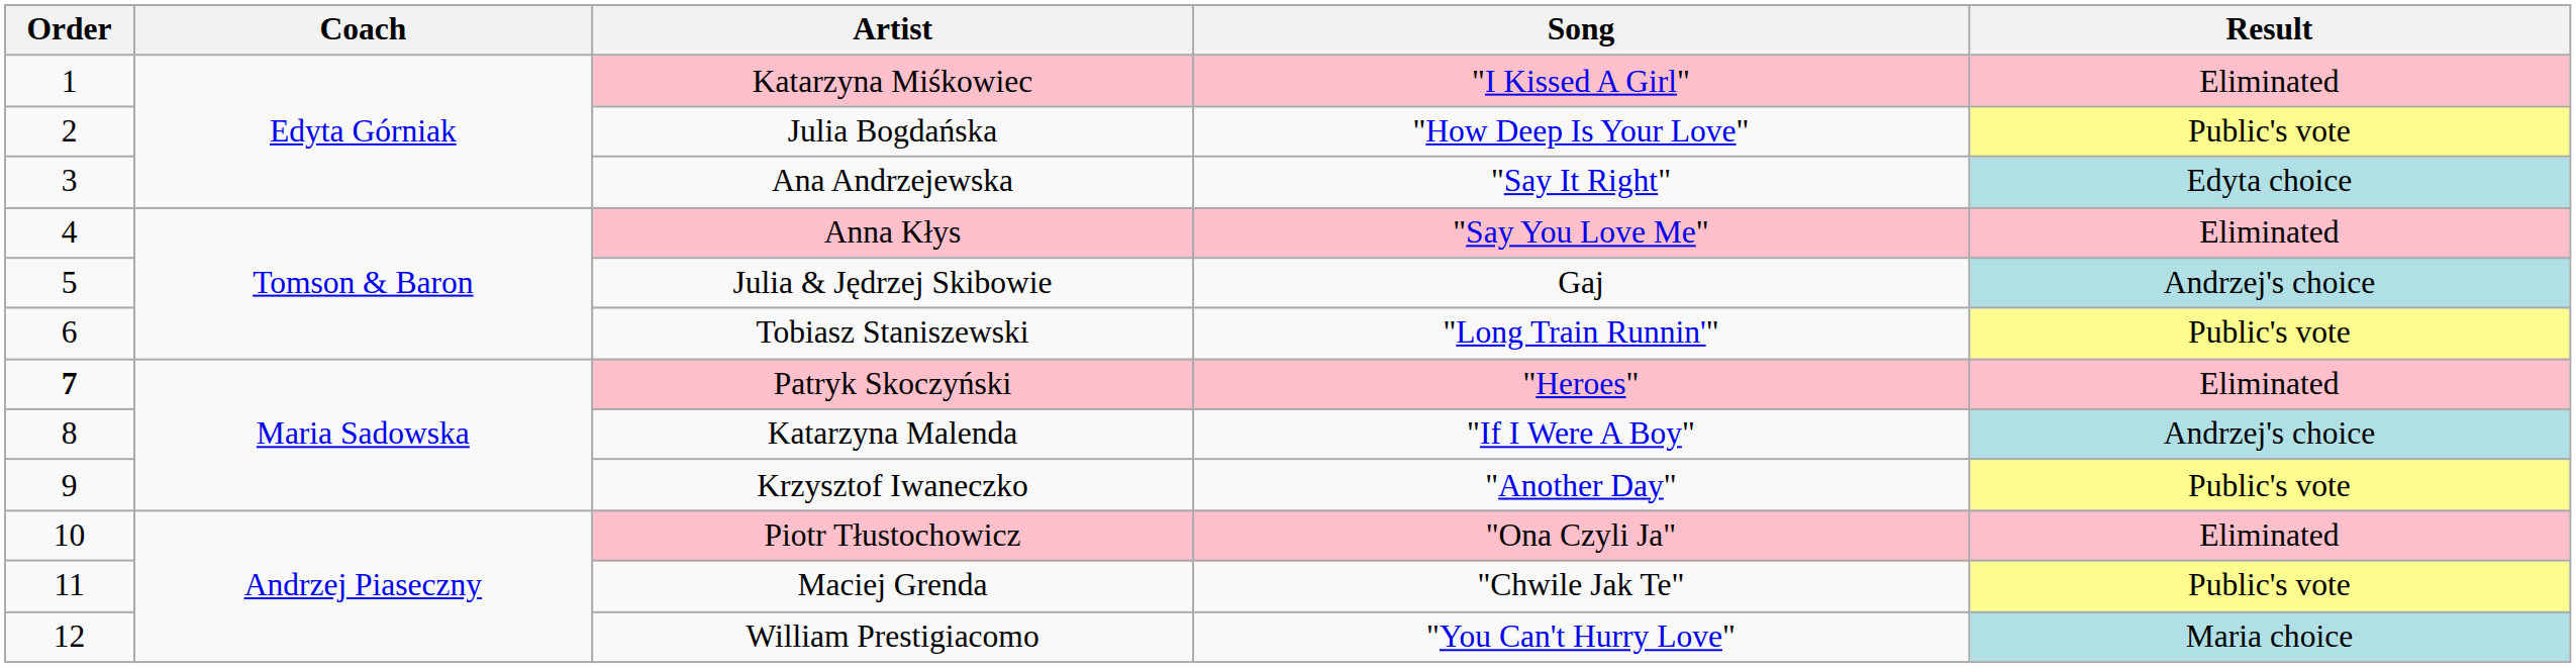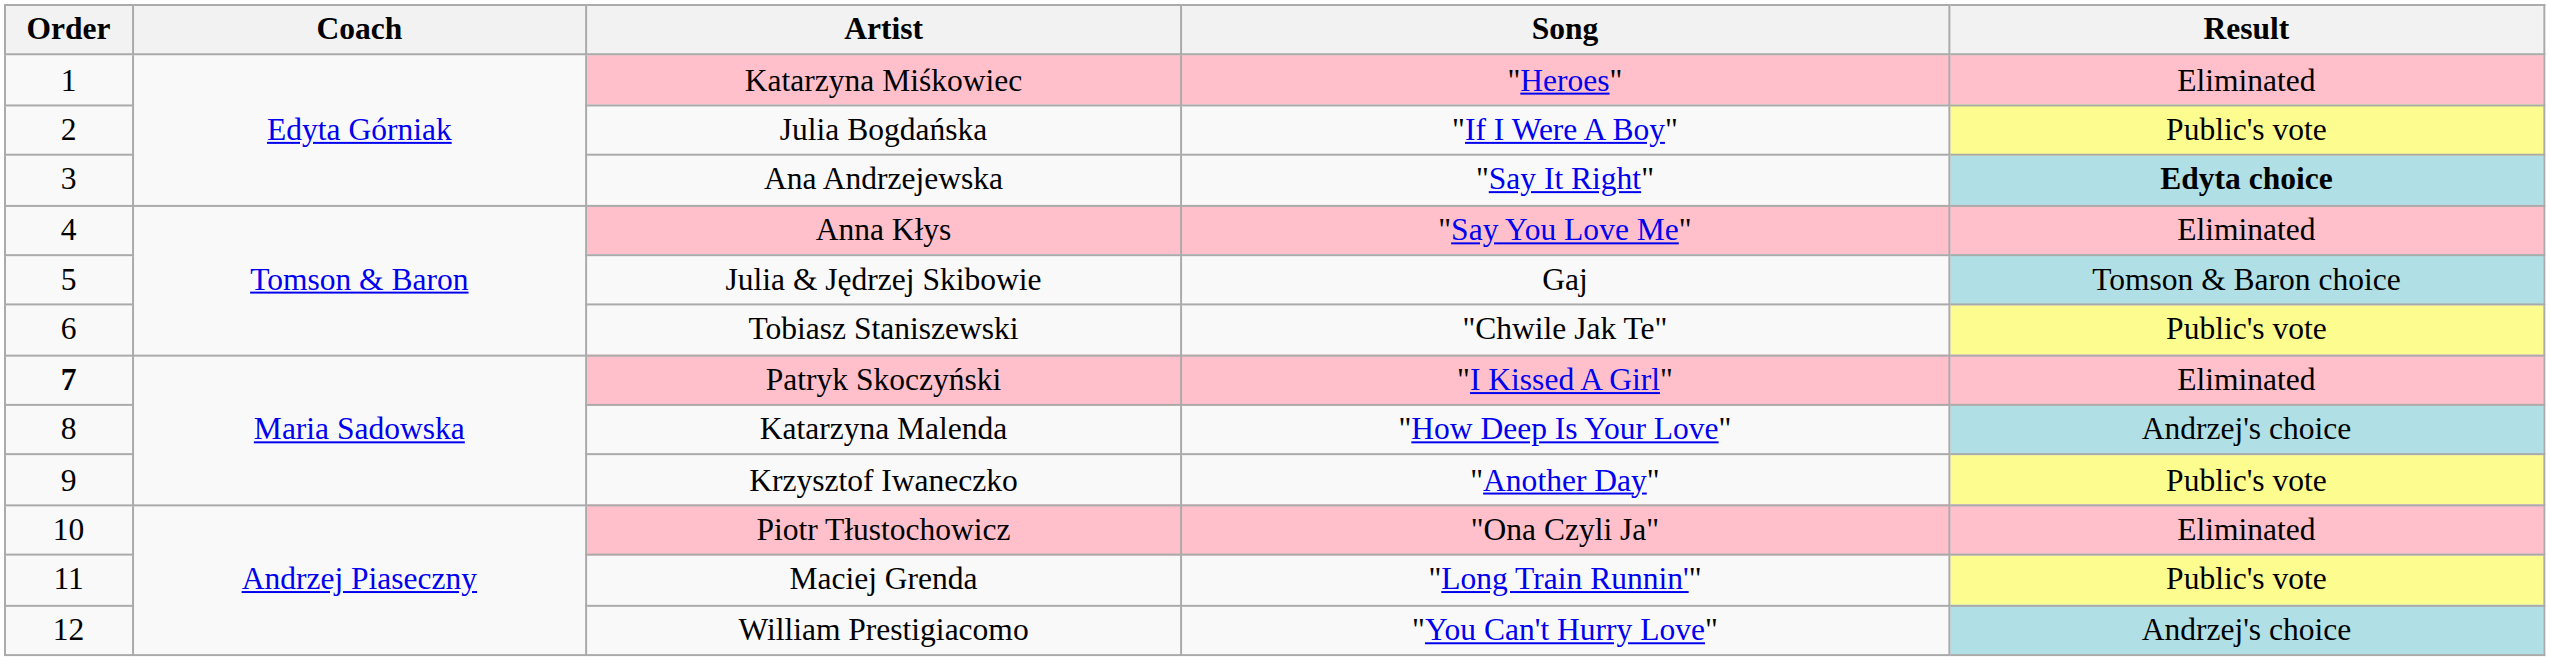Katarzyna Miśkowiec | Song: "I Kissed A Girl" -> "Heroes"
Julia Bogdańska | Song: "How Deep Is Your Love" -> "If I Were A Boy"
Ana Andrzejewska | Result: normal -> bold
Julia & Jędrzej Skibowie | Result: Andrzej's choice -> Tomson & Baron choice
Tobiasz Staniszewski | Song: "Long Train Runnin'" -> "Chwile Jak Te"
Patryk Skoczyński | Song: "Heroes" -> "I Kissed A Girl"
Katarzyna Malenda | Song: "If I Were A Boy" -> "How Deep Is Your Love"
Maciej Grenda | Song: "Chwile Jak Te" -> "Long Train Runnin'"
William Prestigiacomo | Result: Maria choice -> Andrzej's choice
